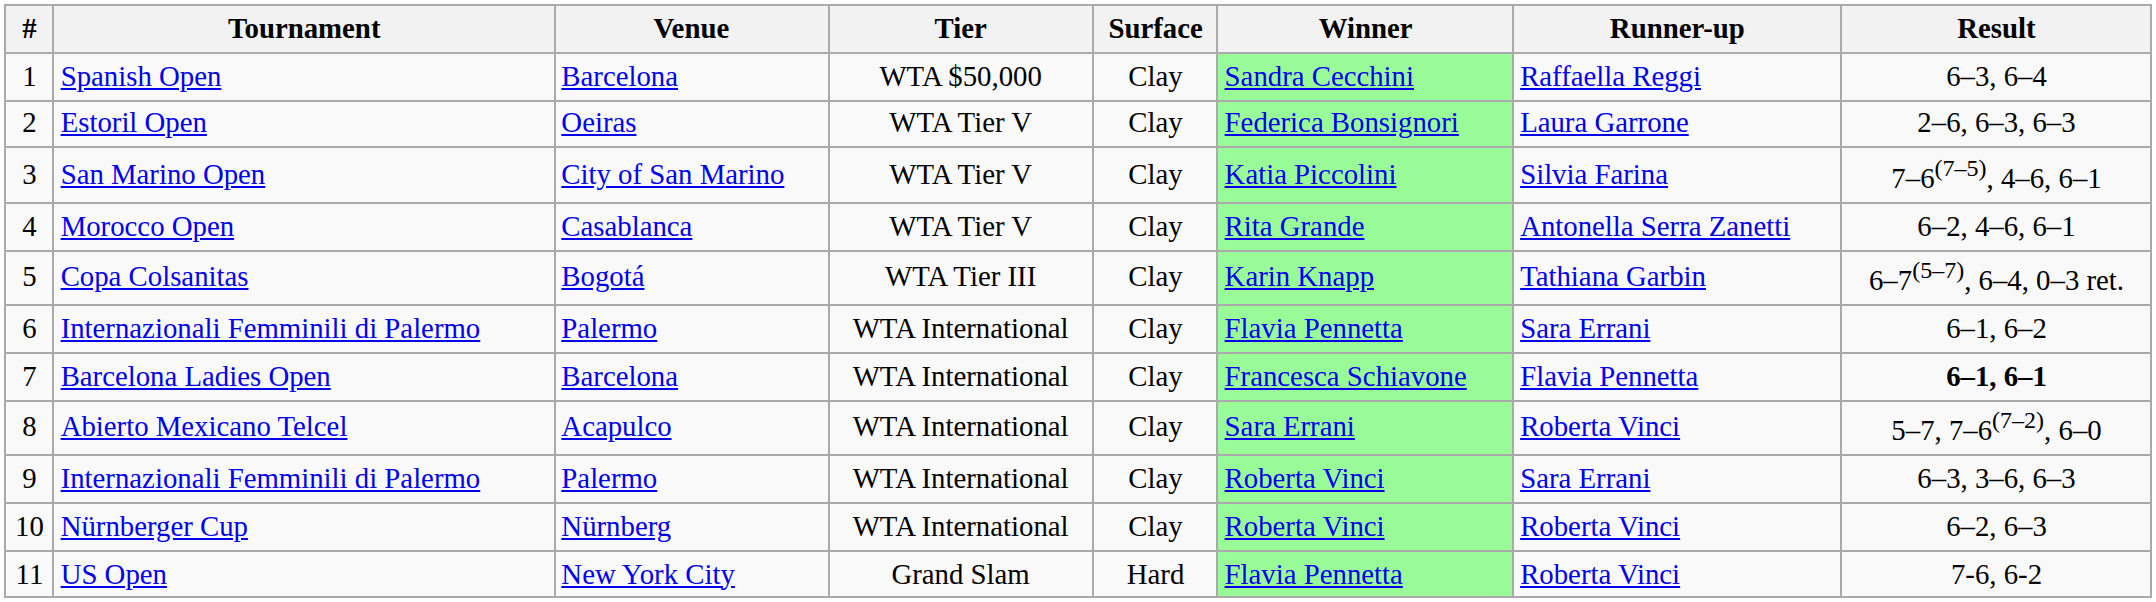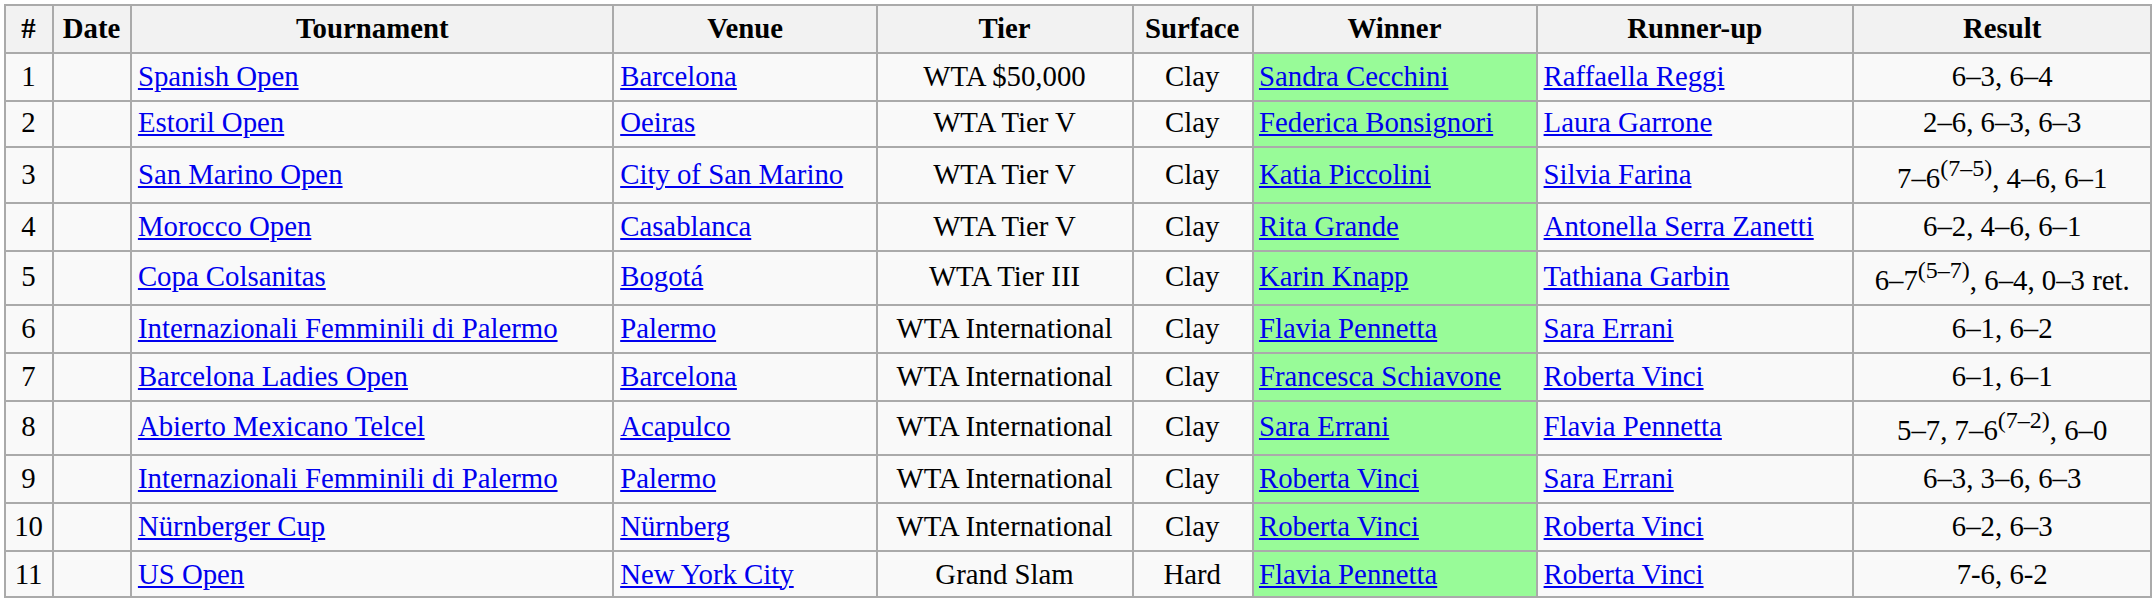+ column: Date
Barcelona Ladies Open | Runner-up: Flavia Pennetta -> Roberta Vinci
Barcelona Ladies Open | Result: bold -> normal
Abierto Mexicano Telcel | Runner-up: Roberta Vinci -> Flavia Pennetta
